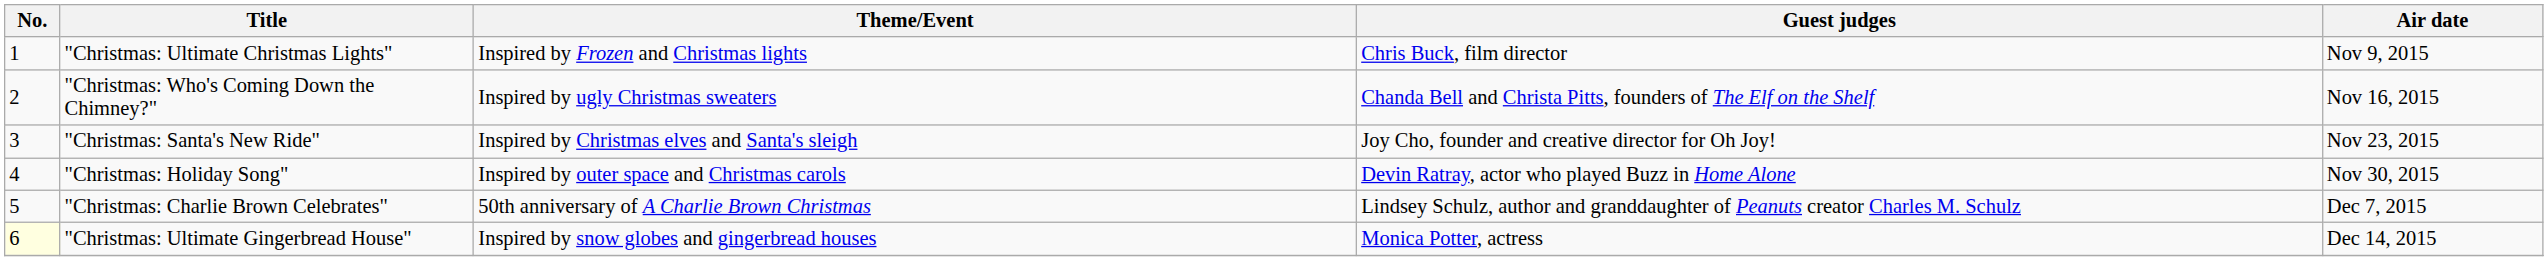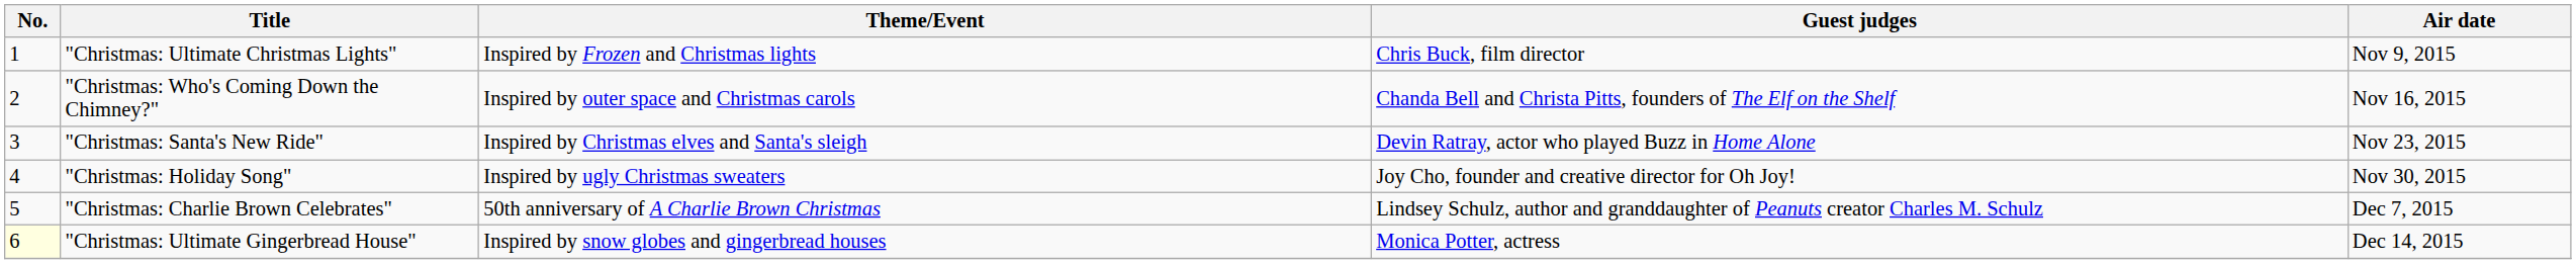"Christmas: Who's Coming Down the Chimney?" | Theme/Event: Inspired by ugly Christmas sweaters -> Inspired by outer space and Christmas carols
"Christmas: Santa's New Ride" | Guest judges: Joy Cho, founder and creative director for Oh Joy! -> Devin Ratray, actor who played Buzz in Home Alone
"Christmas: Holiday Song" | Theme/Event: Inspired by outer space and Christmas carols -> Inspired by ugly Christmas sweaters
"Christmas: Holiday Song" | Guest judges: Devin Ratray, actor who played Buzz in Home Alone -> Joy Cho, founder and creative director for Oh Joy!
